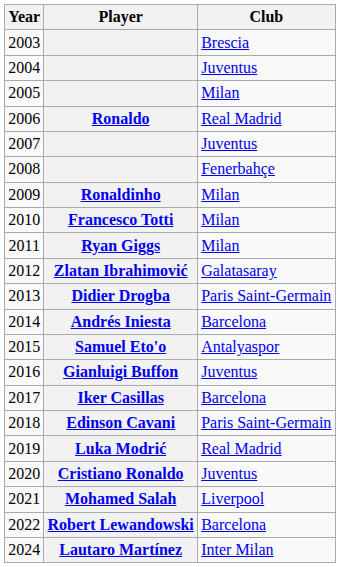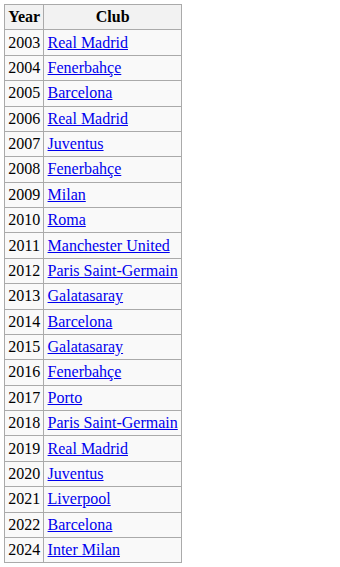- column: Player | Ronaldo | Ronaldinho | Francesco Totti | Ryan Giggs | Zlatan Ibrahimović | Didier Drogba | Andrés Iniesta | Samuel Eto'o | Gianluigi Buffon | Iker Casillas | Edinson Cavani | Luka Modrić | Cristiano Ronaldo | Mohamed Salah | Robert Lewandowski | Lautaro Martínez
2003 | Club: Brescia -> Real Madrid
2004 | Club: Juventus -> Fenerbahçe
2005 | Club: Milan -> Barcelona
2010 | Club: Milan -> Roma
2011 | Club: Milan -> Manchester United
2012 | Club: Galatasaray -> Paris Saint-Germain
2013 | Club: Paris Saint-Germain -> Galatasaray
2015 | Club: Antalyaspor -> Galatasaray
2016 | Club: Juventus -> Fenerbahçe
2017 | Club: Barcelona -> Porto
